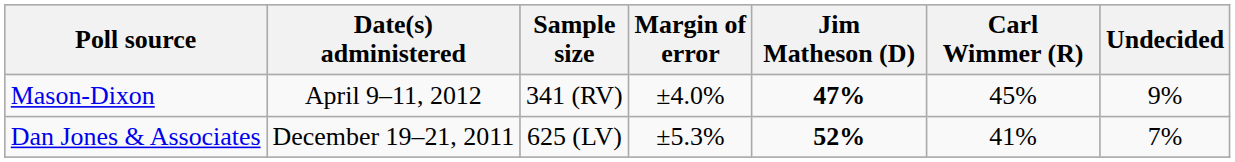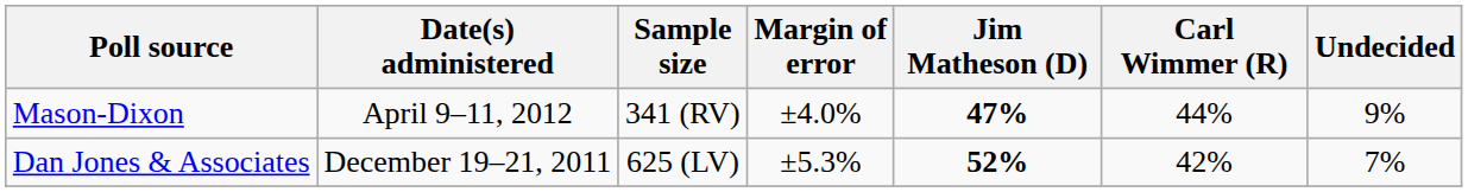Mason-Dixon | Carl Wimmer (R): 45% -> 44%
Dan Jones & Associates | Carl Wimmer (R): 41% -> 42%
